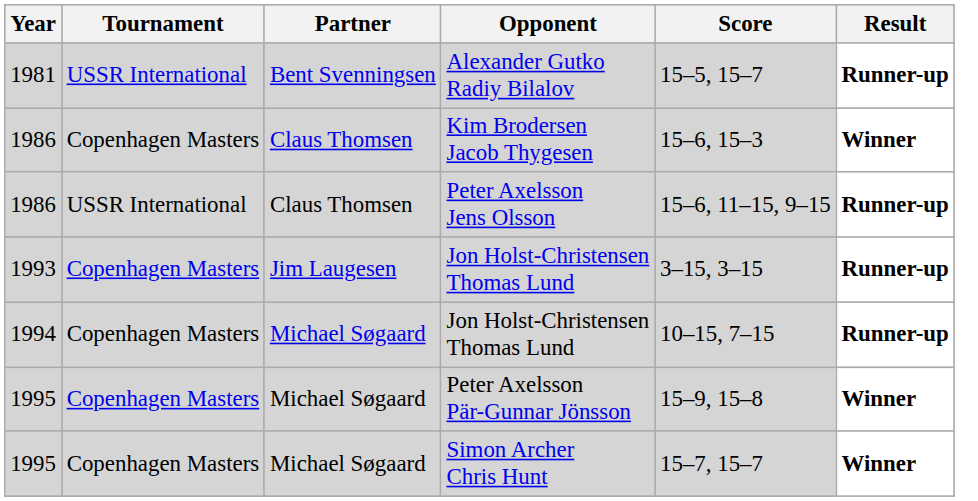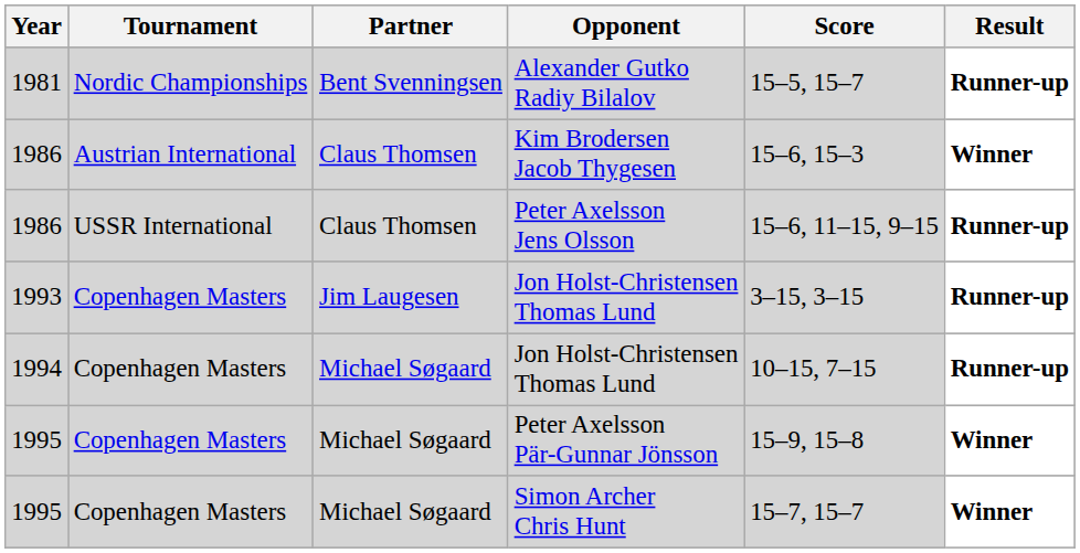Alexander Gutko Radiy Bilalov | Tournament: USSR International -> Nordic Championships
Kim Brodersen Jacob Thygesen | Tournament: Copenhagen Masters -> Austrian International
